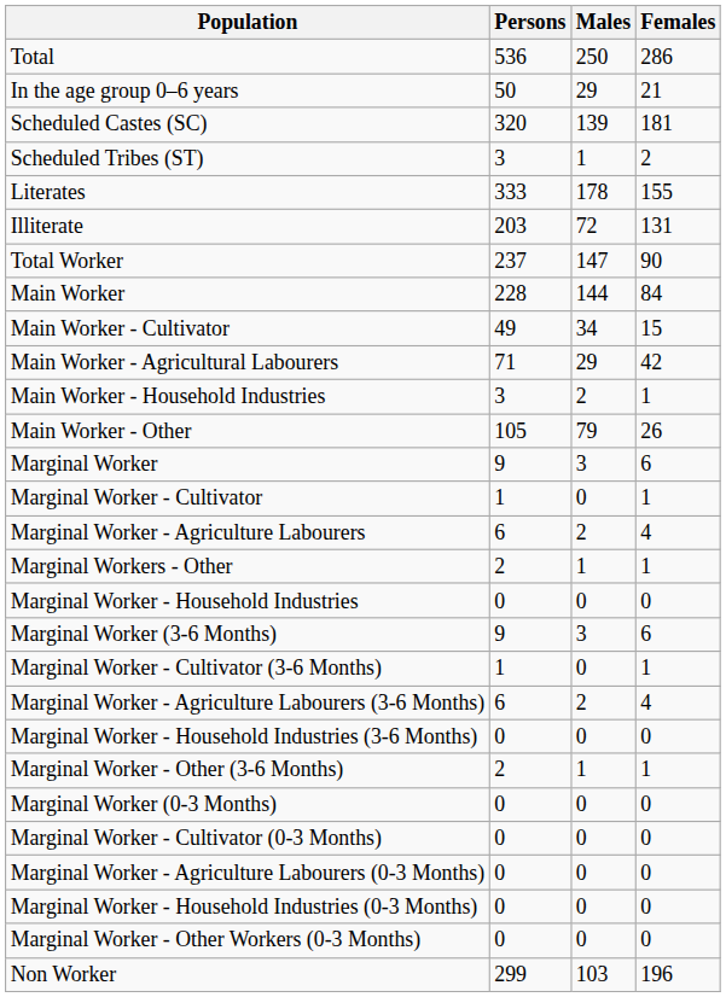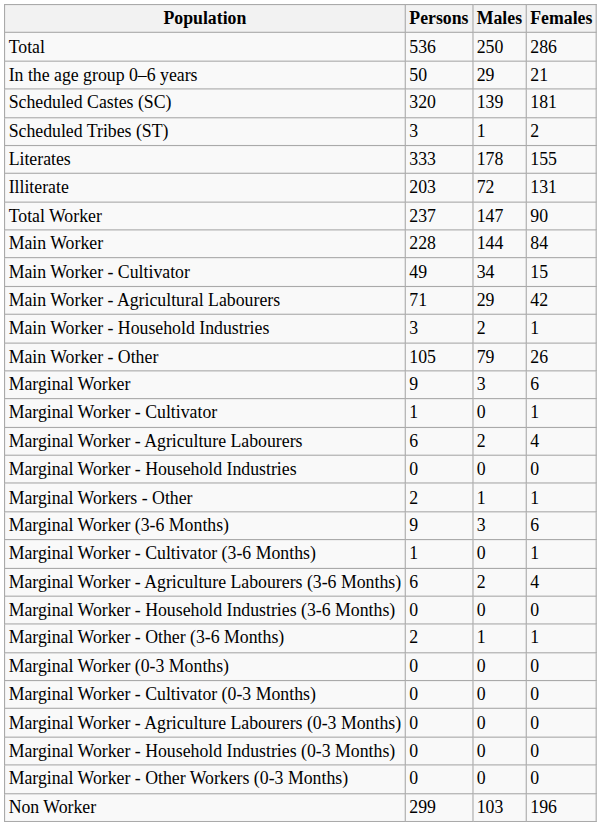rows swapped: Marginal Worker - Household Industries <-> Marginal Workers - Other
